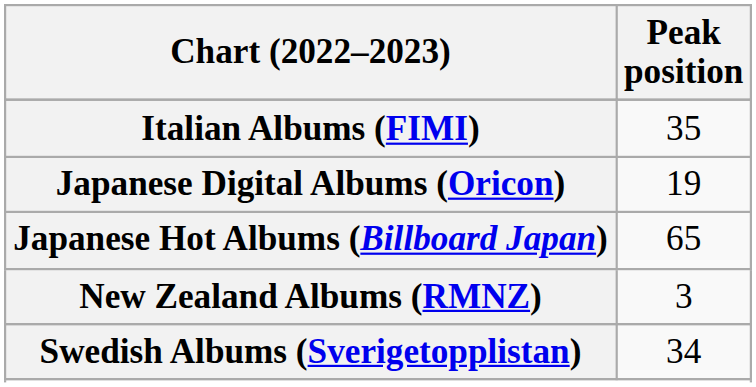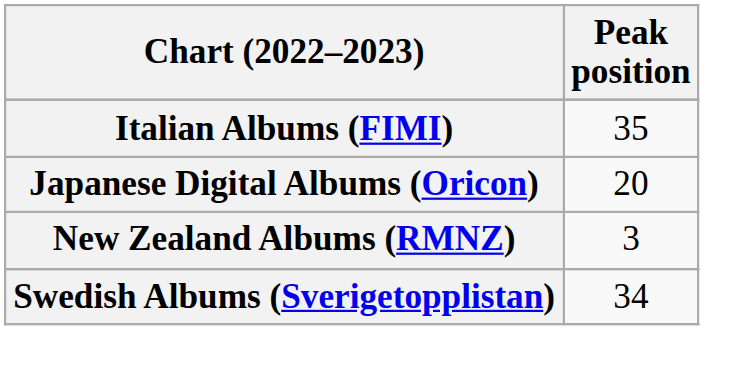Japanese Digital Albums (Oricon) | Peak position: 19 -> 20
- row: Japanese Hot Albums (Billboard Japan) | 65
